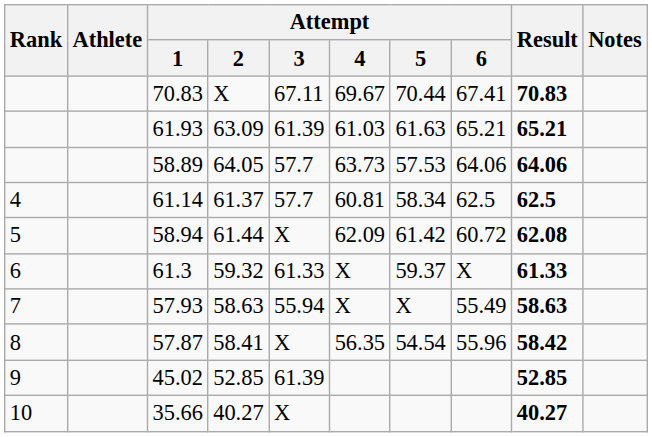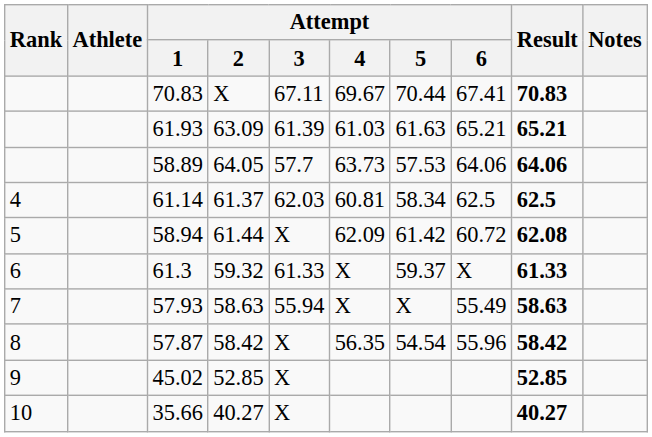61.14 | Attempt / 3: 57.7 -> 62.03
57.87 | Attempt / 2: 58.41 -> 58.42
45.02 | Attempt / 3: 61.39 -> X
